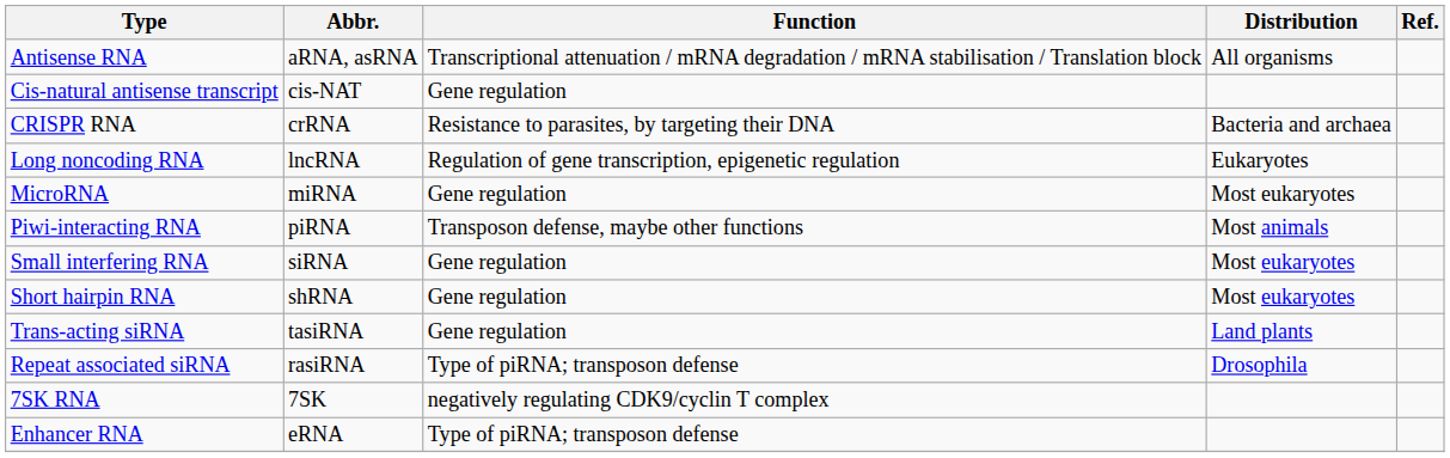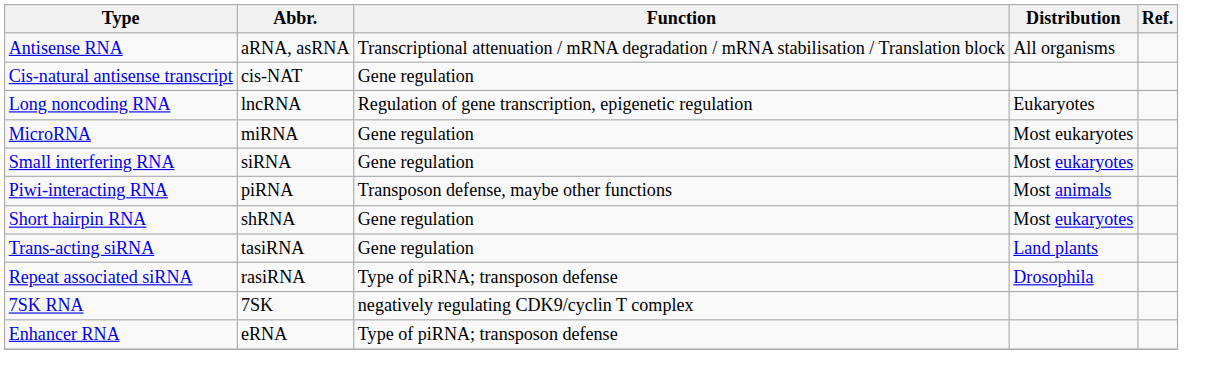- row: CRISPR RNA | crRNA | Resistance to parasites, by targeting their DNA | Bacteria and archaea
rows swapped: Piwi-interacting RNA <-> Small interfering RNA
